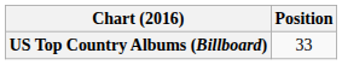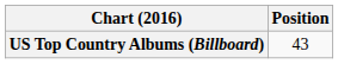US Top Country Albums (Billboard) | Position: 33 -> 43
